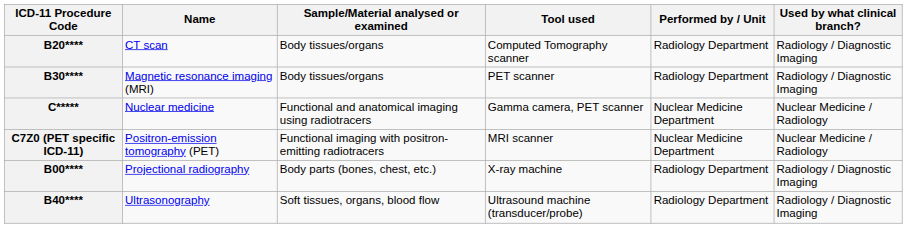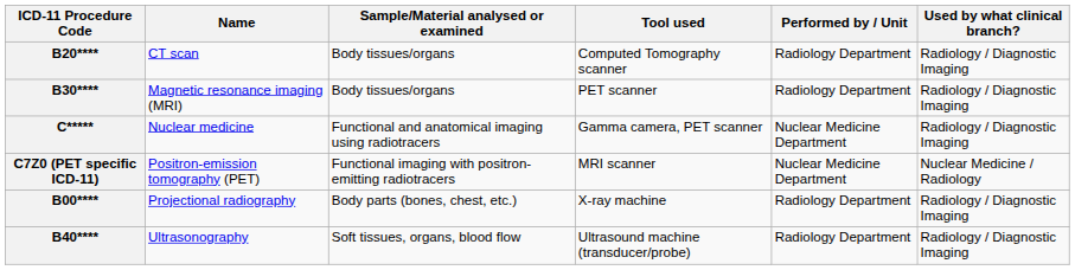C***** | Used by what clinical branch?: Nuclear Medicine / Radiology -> Radiology / Diagnostic Imaging
